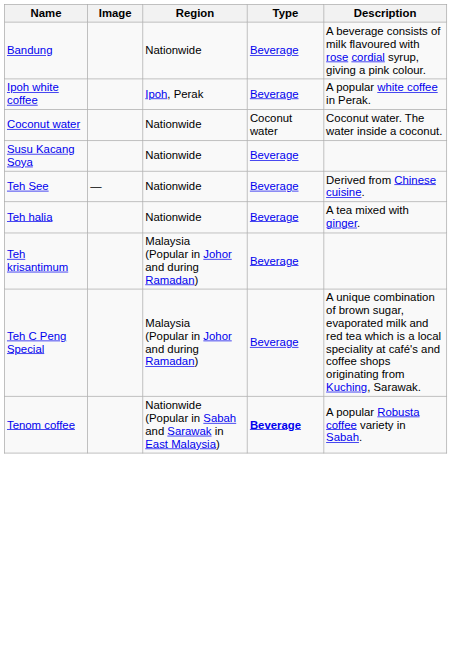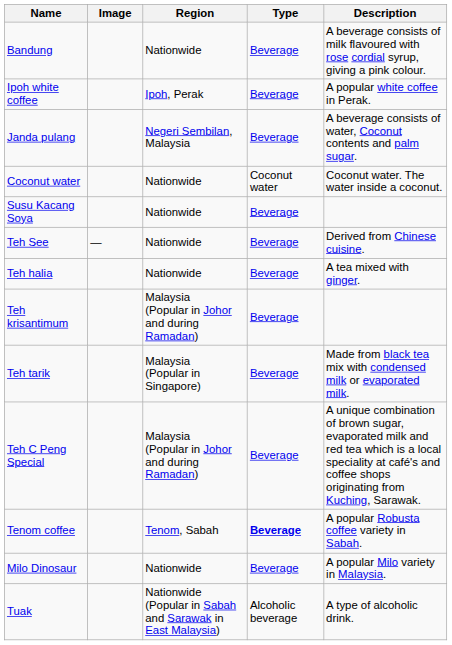+ row: Janda pulang | Negeri Sembilan, Malaysia | Beverage | A beverage consists of water, Coconut contents and palm sugar.
+ row: Teh tarik | Malaysia (Popular in Singapore) | Beverage | Made from black tea mix with condensed milk or evaporated milk.
Tenom coffee | Region: Nationwide (Popular in Sabah and Sarawak in East Malaysia) -> Tenom, Sabah
+ row: Milo Dinosaur | Nationwide | Beverage | A popular Milo variety in Malaysia.
+ row: Tuak | Nationwide (Popular in Sabah and Sarawak in East Malaysia) | Alcoholic beverage | A type of alcoholic drink.
